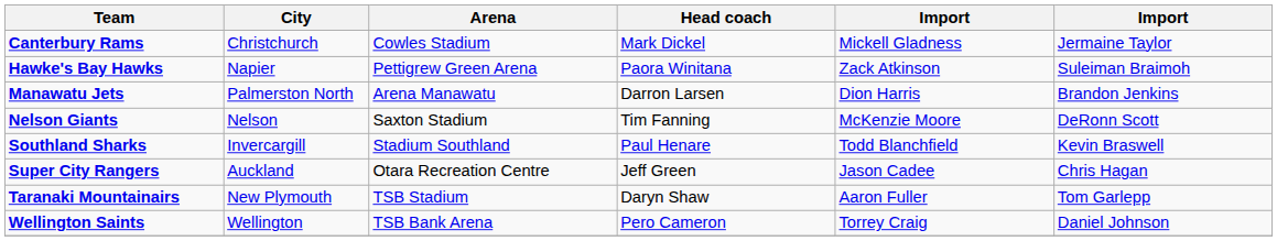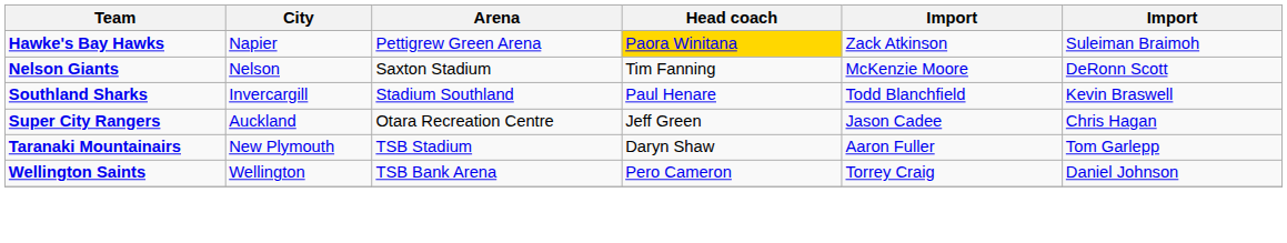- row: Canterbury Rams | Christchurch | Cowles Stadium | Mark Dickel | Mickell Gladness | Jermaine Taylor
Hawke's Bay Hawks | Head coach: no background -> gold background
- row: Manawatu Jets | Palmerston North | Arena Manawatu | Darron Larsen | Dion Harris | Brandon Jenkins
